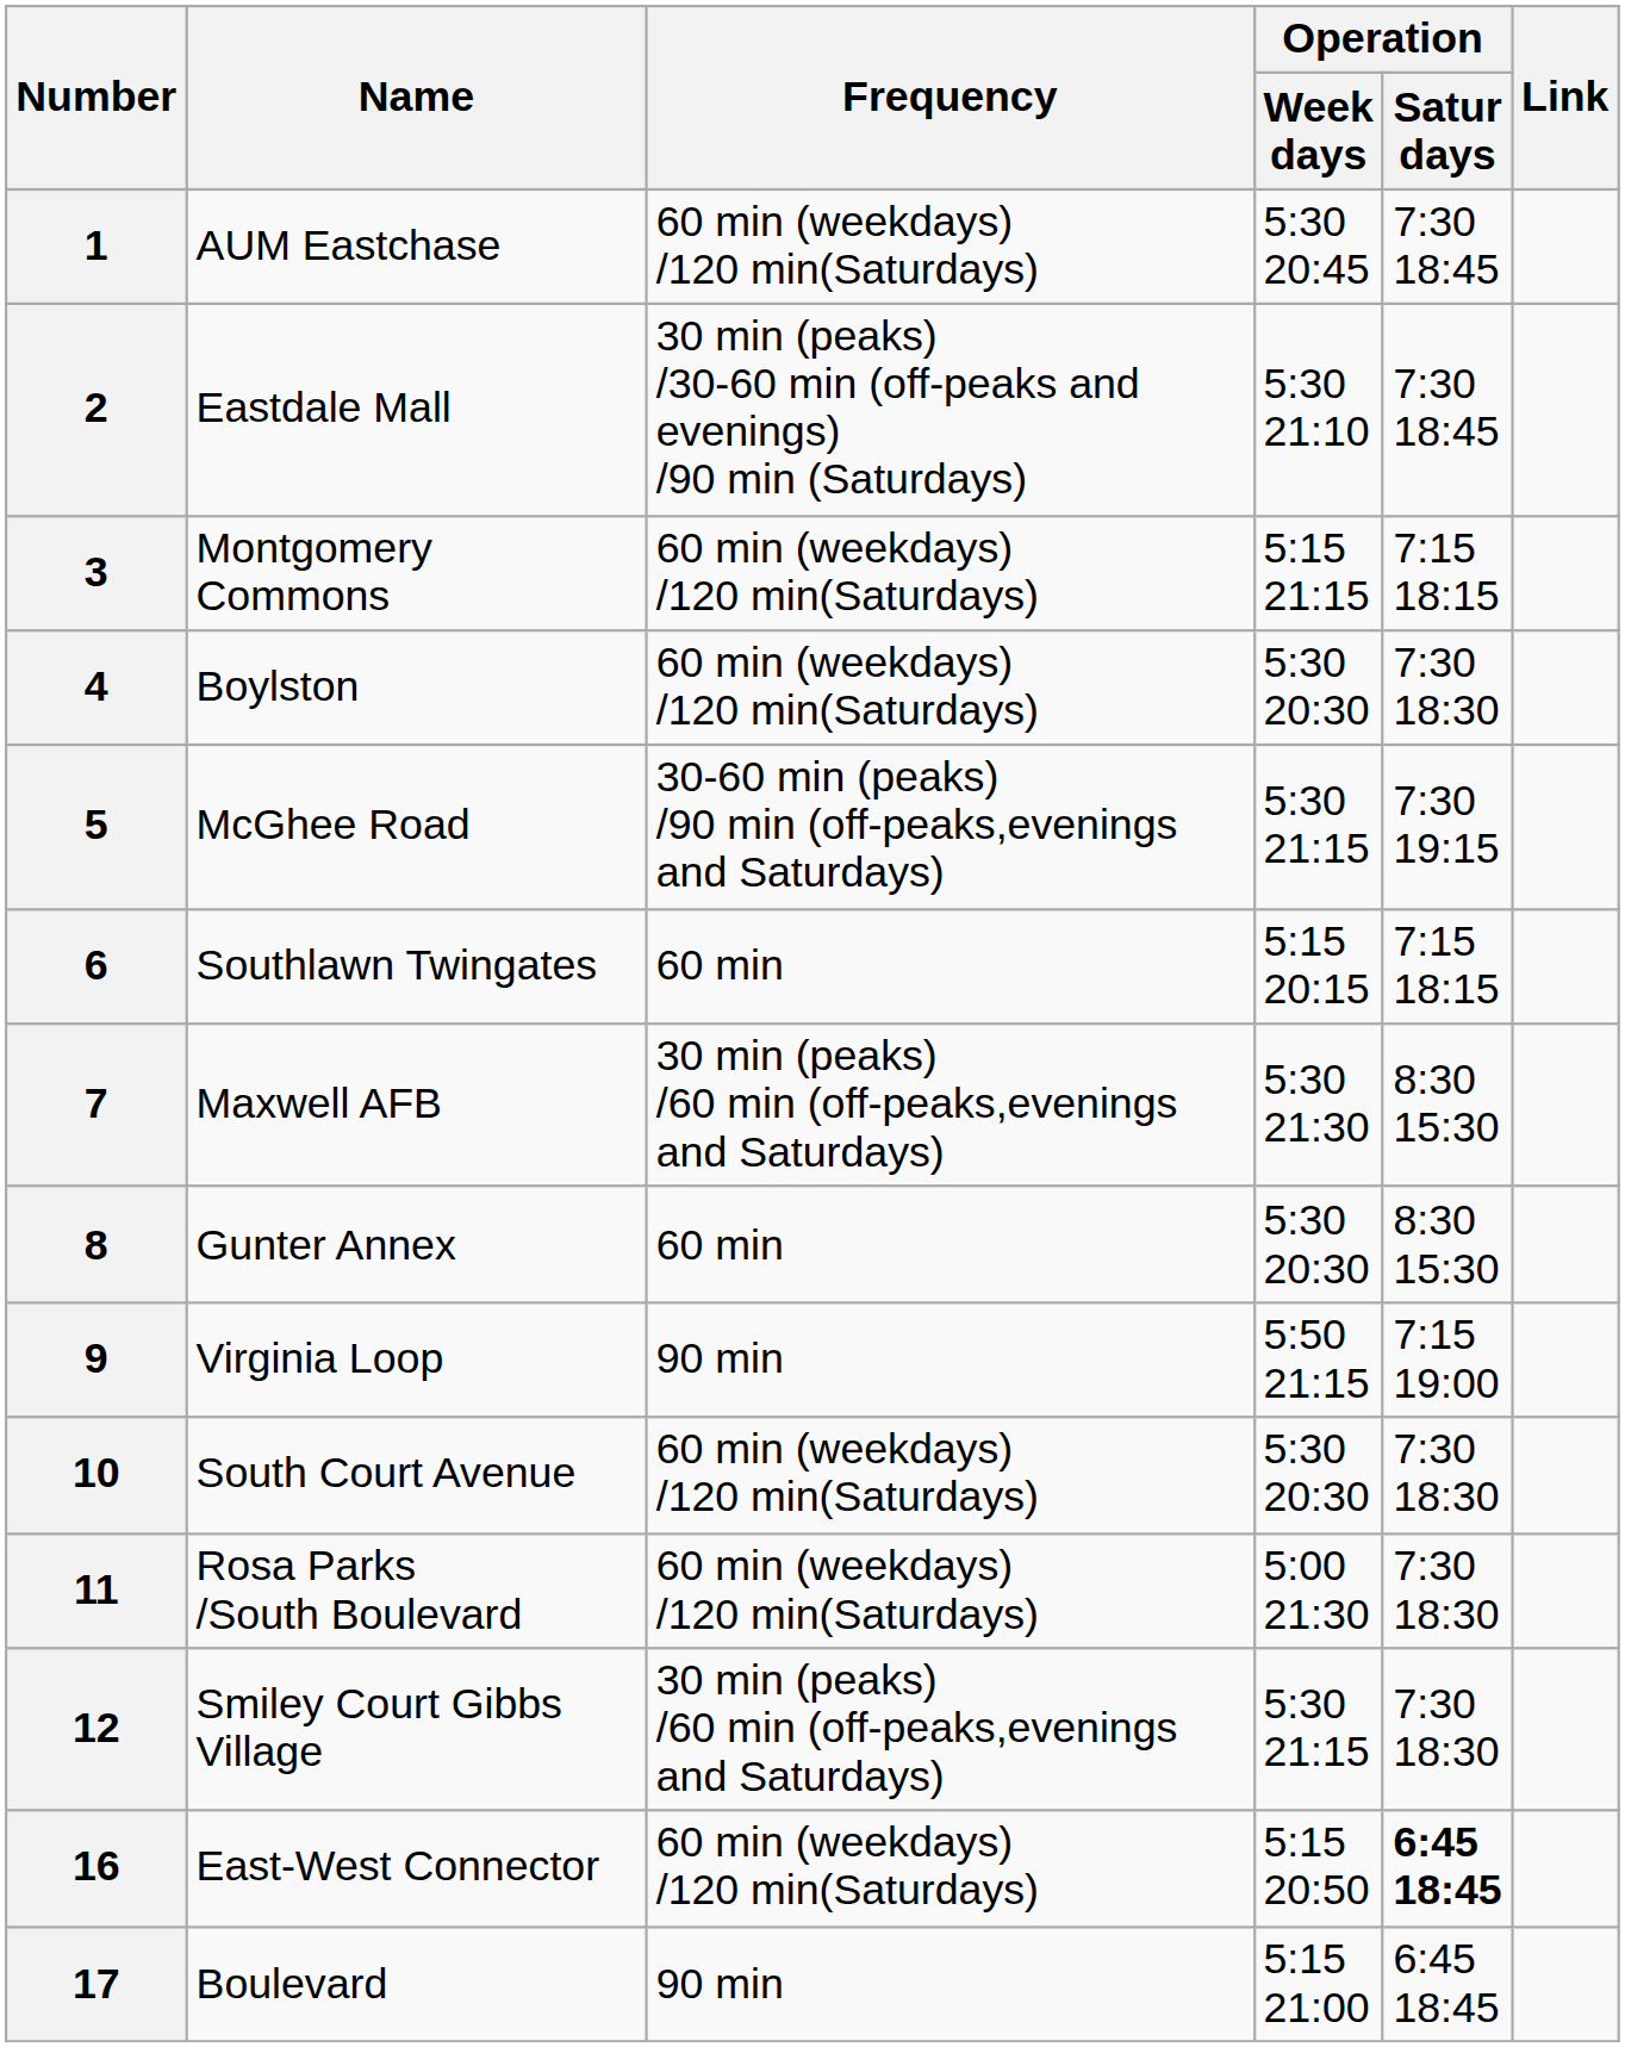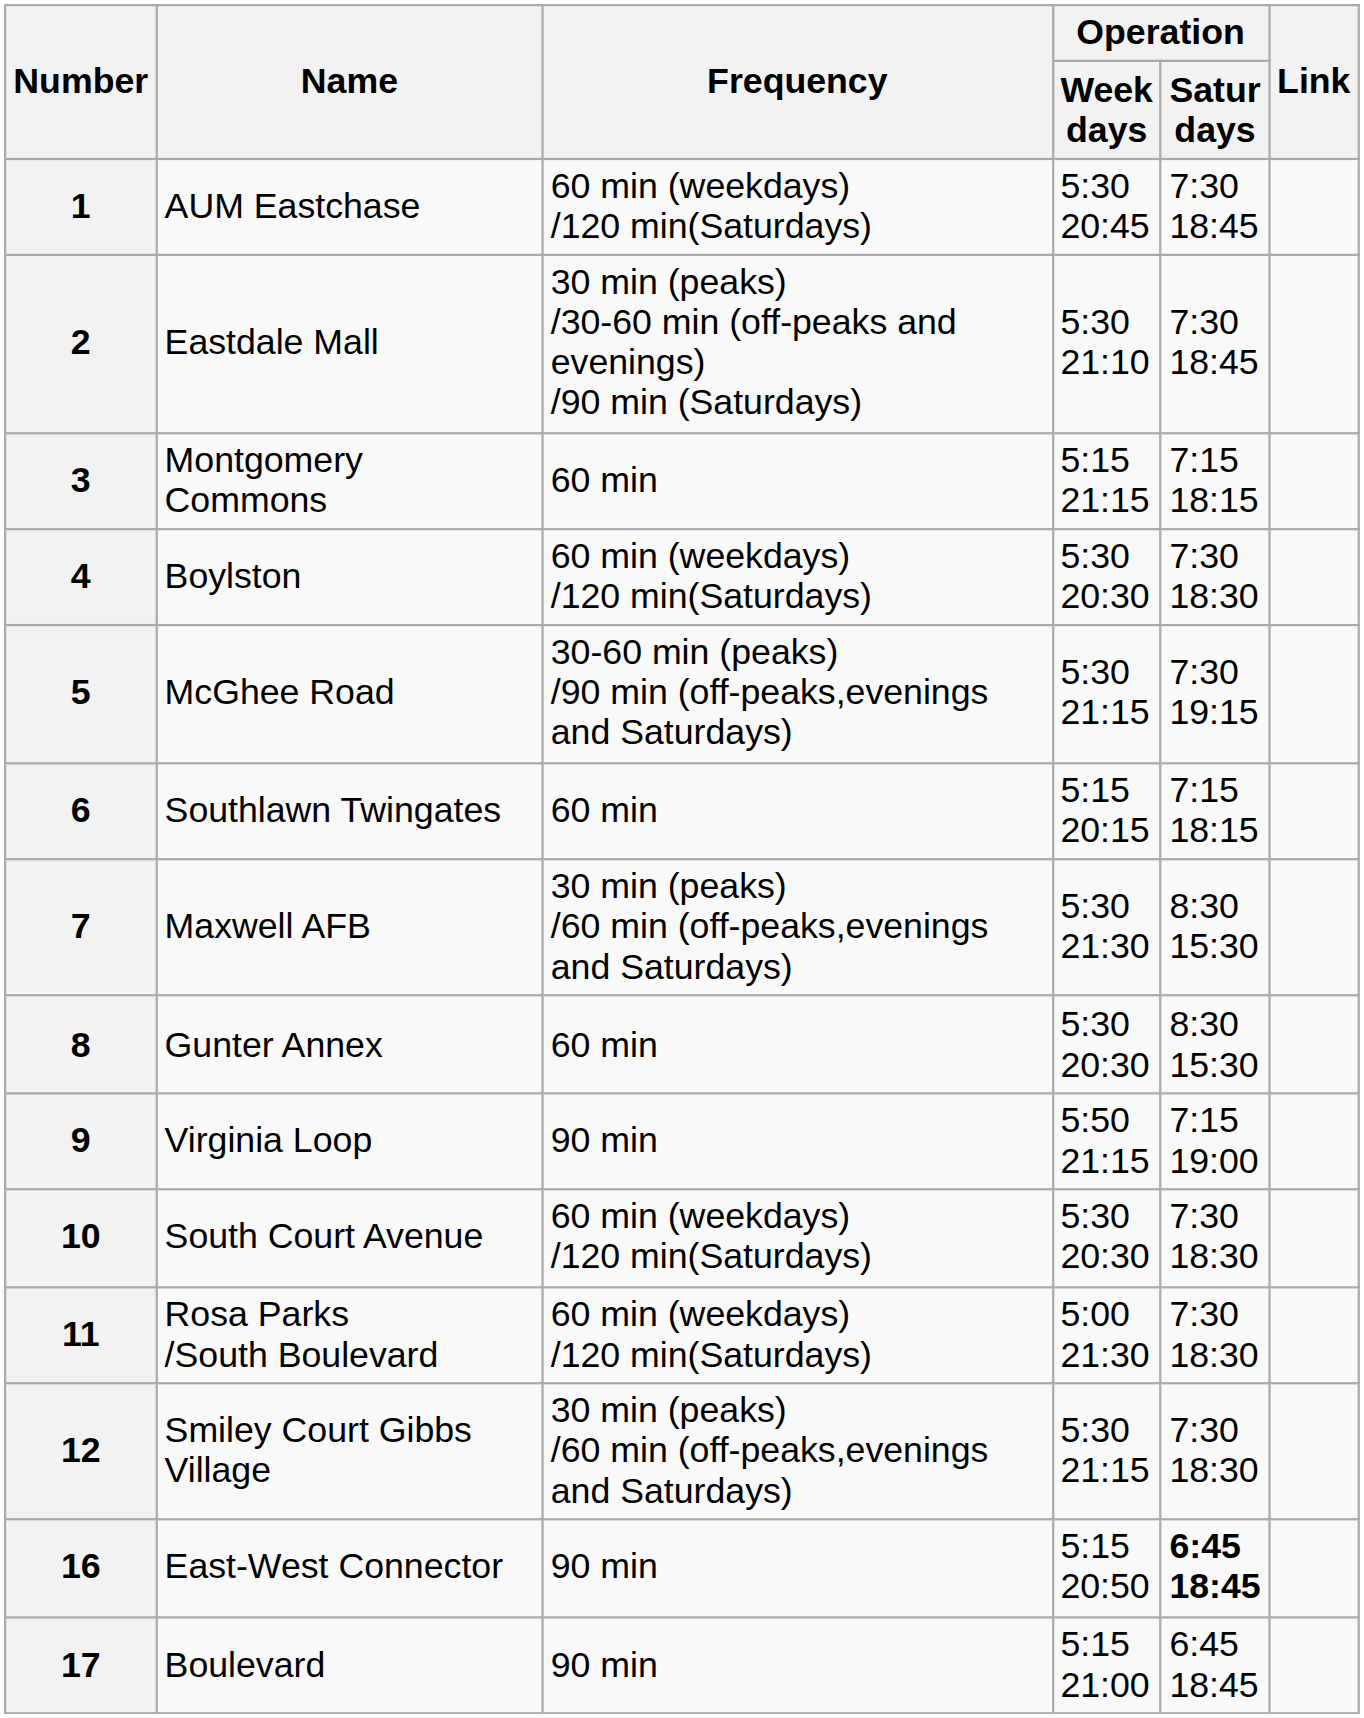3 | Frequency: 60 min (weekdays) /120 min(Saturdays) -> 60 min
16 | Frequency: 60 min (weekdays) /120 min(Saturdays) -> 90 min
